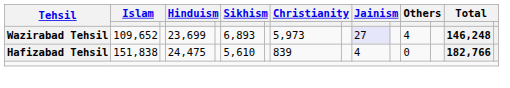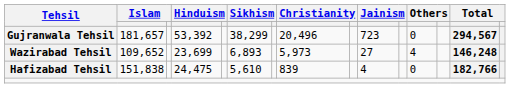+ row: Gujranwala Tehsil | 181,657 | 53,392 | 38,299 | 20,496 | 723 | 0 | 294,567
Wazirabad Tehsil | column 10: lavender background -> no background
